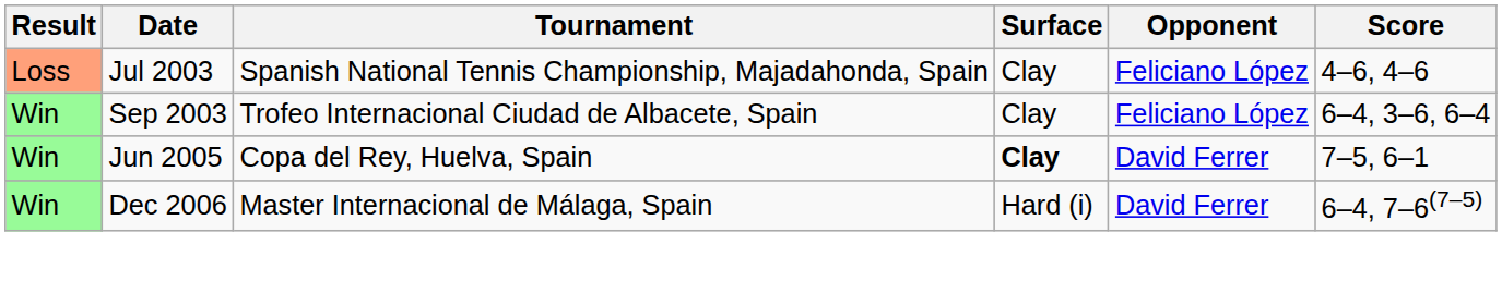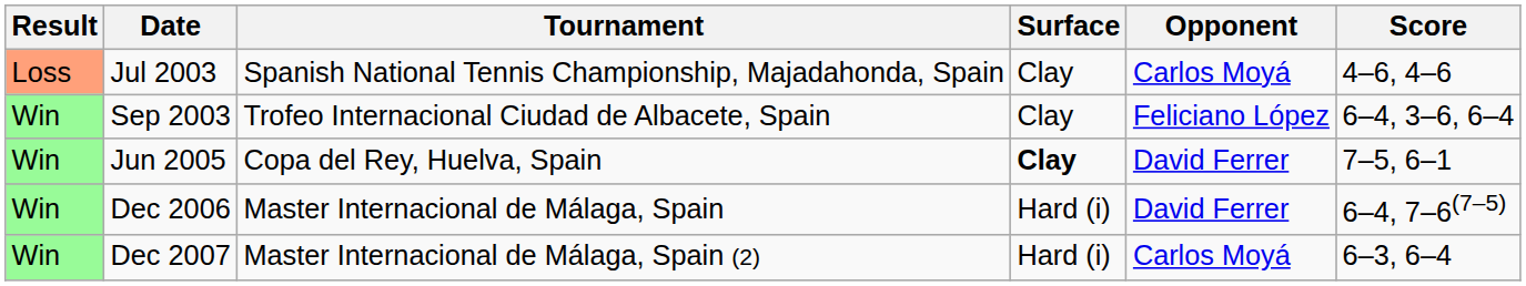Jul 2003 | Opponent: Feliciano López -> Carlos Moyá
+ row: Win | Dec 2007 | Master Internacional de Málaga, Spain (2) | Hard (i) | Carlos Moyá | 6–3, 6–4
